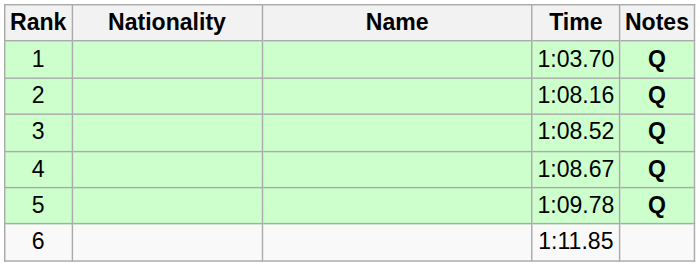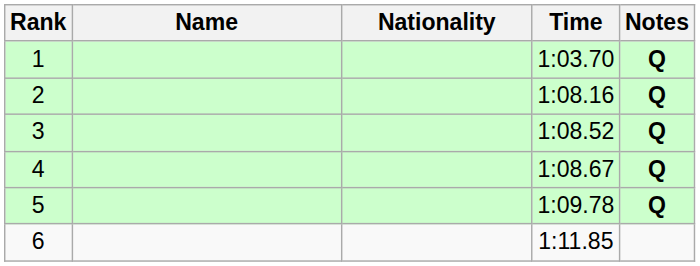columns swapped: Name <-> Nationality
